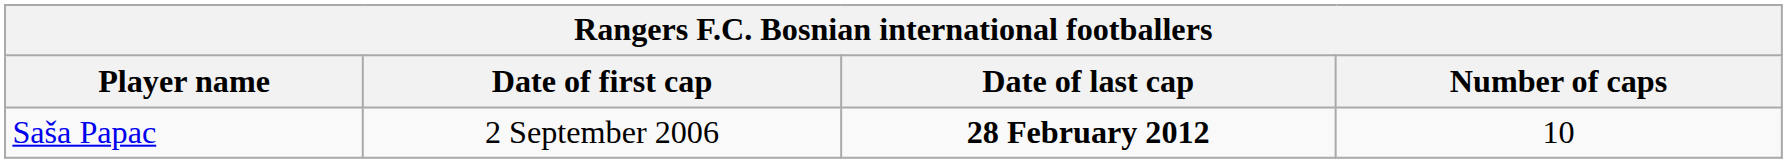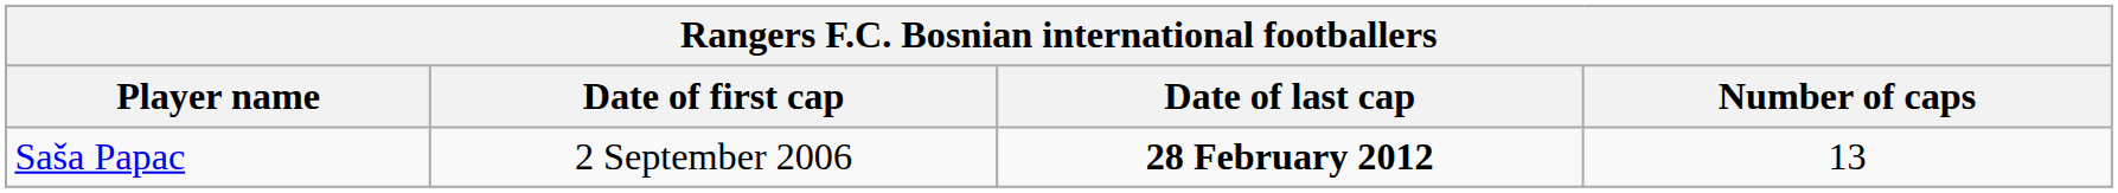Saša Papac | Number of caps: 10 -> 13
